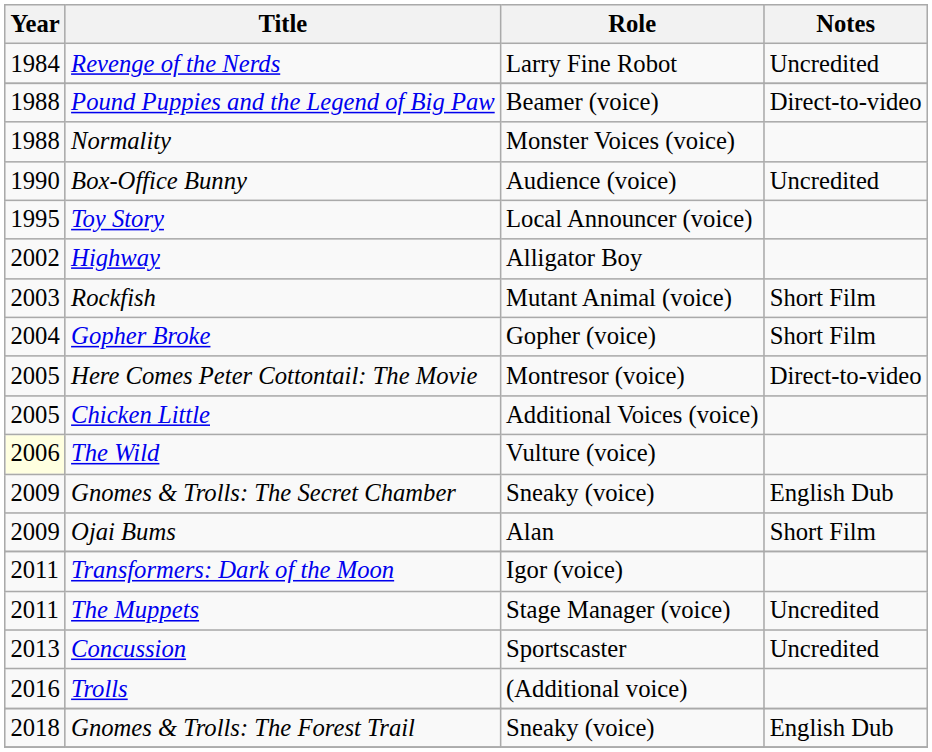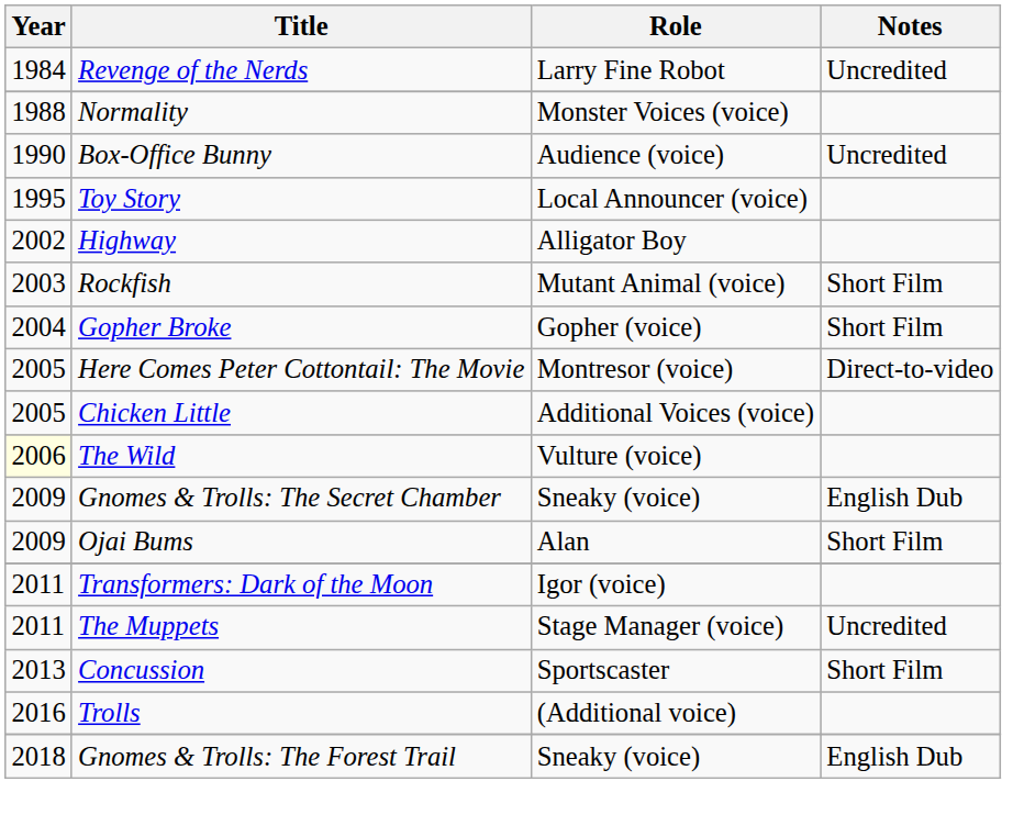- row: 1988 | Pound Puppies and the Legend of Big Paw | Beamer (voice) | Direct-to-video
Concussion | Notes: Uncredited -> Short Film
